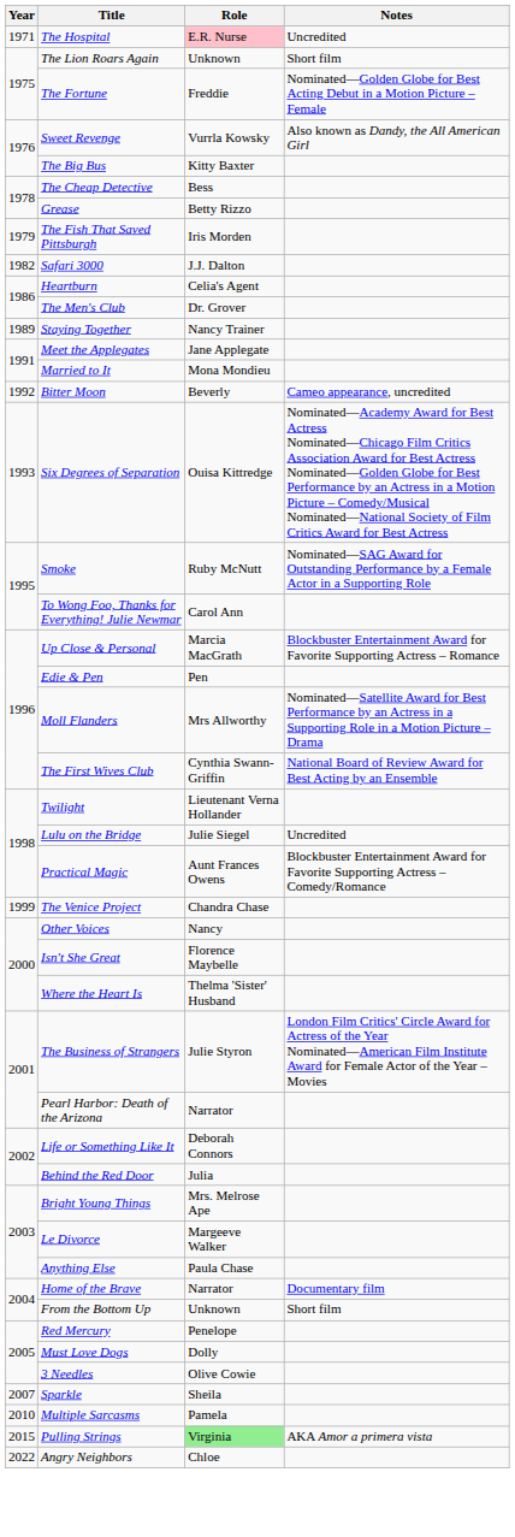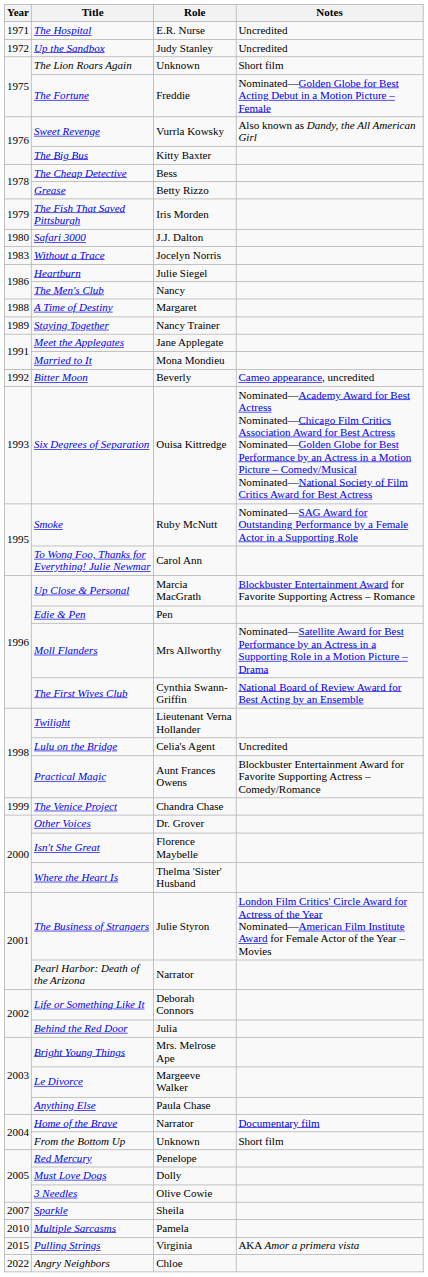The Hospital | Role: pink background -> no background
+ row: 1972 | Up the Sandbox | Judy Stanley | Uncredited
Safari 3000 | Year: 1982 -> 1980
+ row: 1983 | Without a Trace | Jocelyn Norris
Heartburn | Role: Celia's Agent -> Julie Siegel
The Men's Club | Role: Dr. Grover -> Nancy
+ row: 1988 | A Time of Destiny | Margaret
Lulu on the Bridge | Role: Julie Siegel -> Celia's Agent
Other Voices | Role: Nancy -> Dr. Grover
Pulling Strings | Role: lightgreen background -> no background
